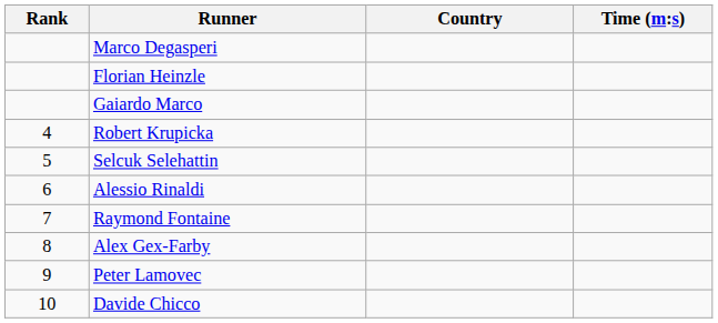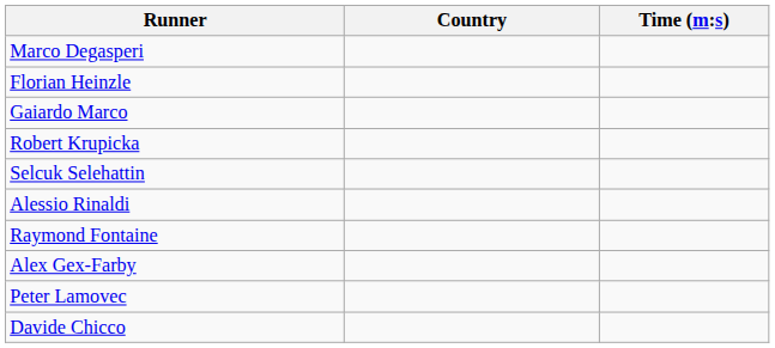- column: Rank | 4 | 5 | 6 | 7 | 8 | 9 | 10
